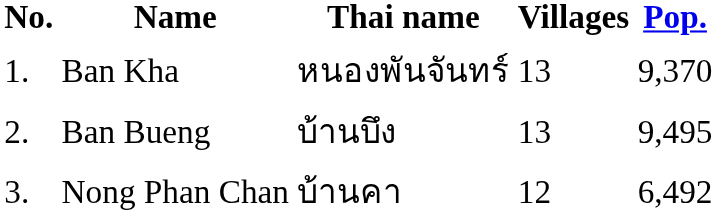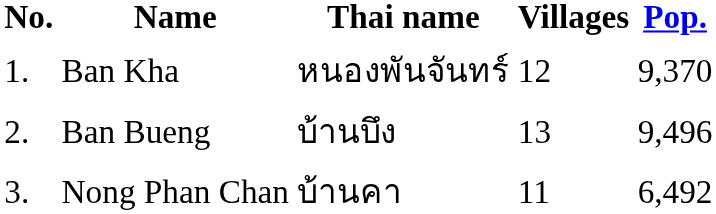Ban Kha | Villages: 13 -> 12
Ban Bueng | Pop.: 9,495 -> 9,496
Nong Phan Chan | Villages: 12 -> 11
